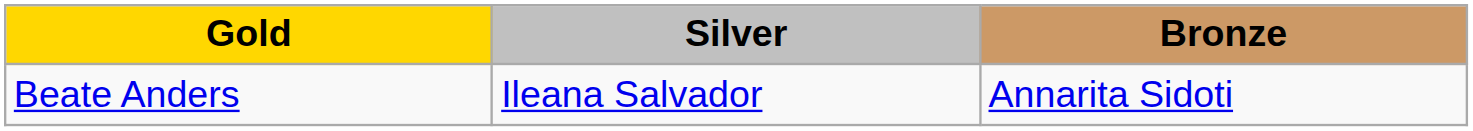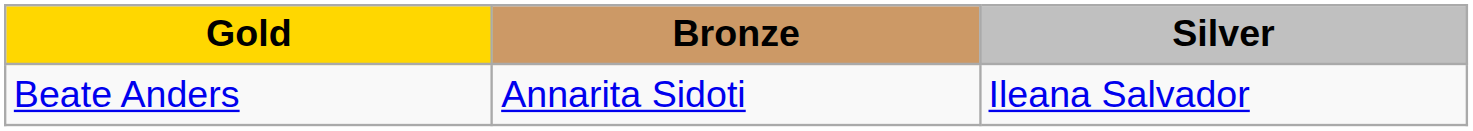columns swapped: Silver <-> Bronze
